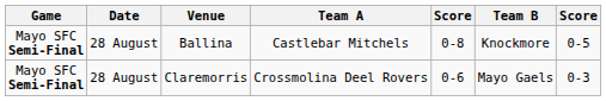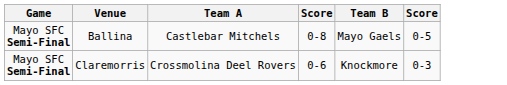- column: Date | 28 August | 28 August
Ballina | Team B: Knockmore -> Mayo Gaels
Claremorris | Team B: Mayo Gaels -> Knockmore
